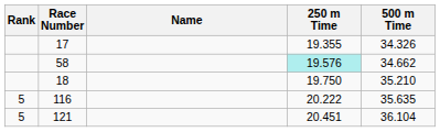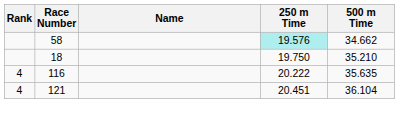- row: 17 | 19.355 | 34.326
116 | Rank: 5 -> 4
121 | Rank: 5 -> 4
